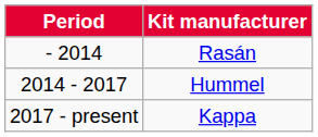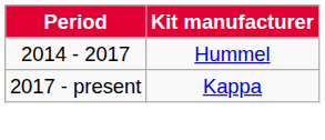- row: - 2014 | Rasán
